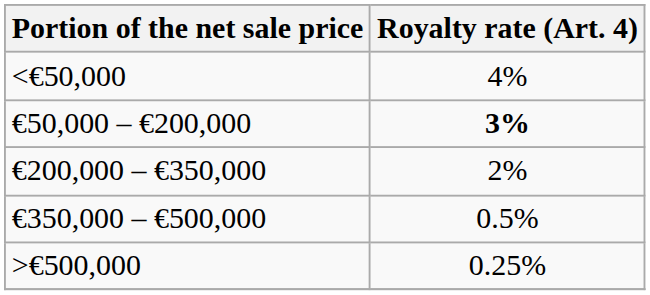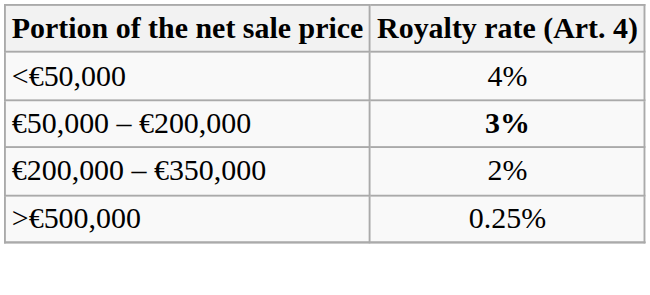- row: €350,000 – €500,000 | 0.5%
